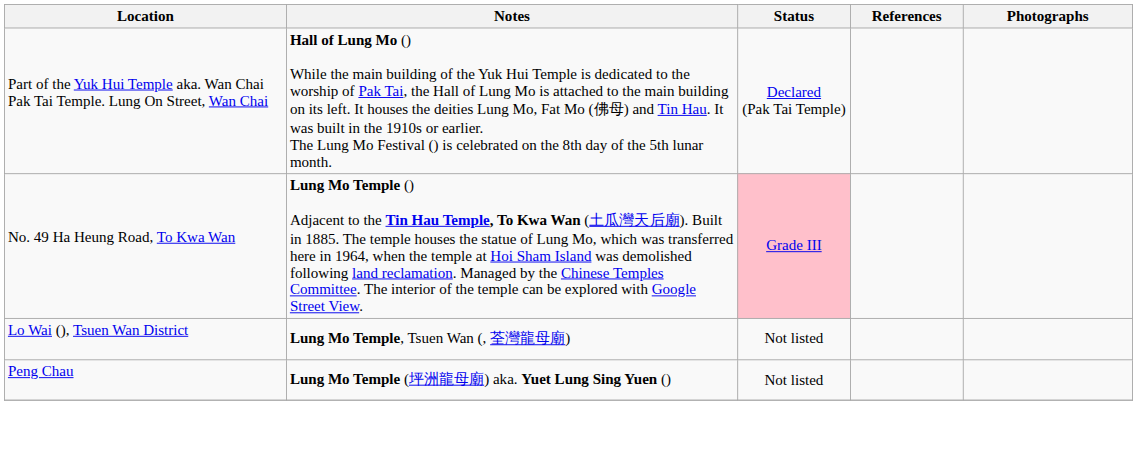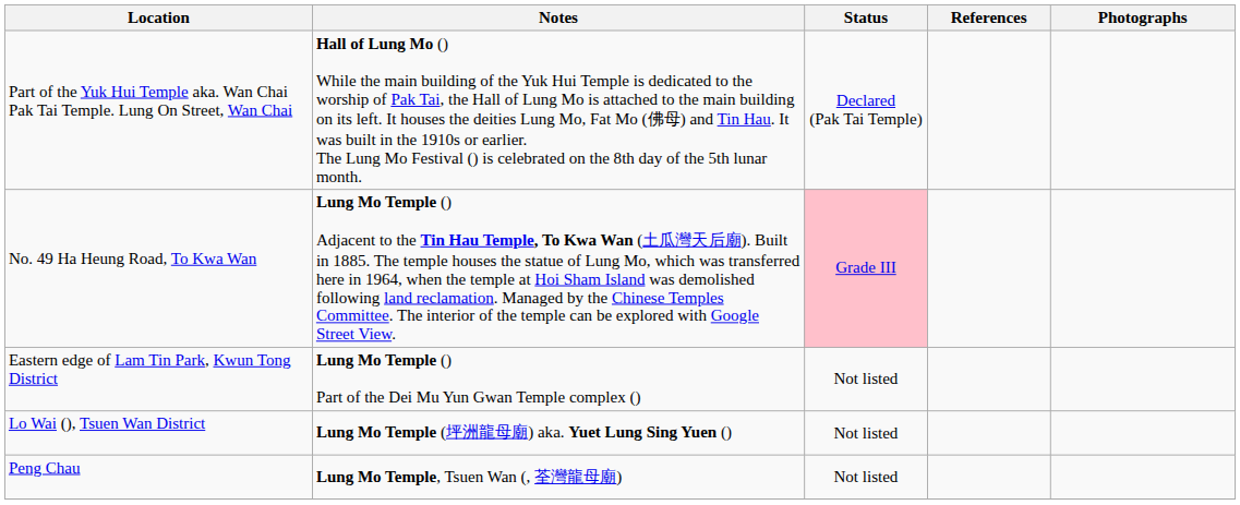+ row: Eastern edge of Lam Tin Park, Kwun Tong District | Lung Mo Temple () Part of the Dei Mu Yun Gwan Temple complex () | Not listed
Lo Wai (), Tsuen Wan District | Notes: Lung Mo Temple, Tsuen Wan (, 荃灣龍母廟) -> Lung Mo Temple (坪洲龍母廟) aka. Yuet Lung Sing Yuen ()
Peng Chau | Notes: Lung Mo Temple (坪洲龍母廟) aka. Yuet Lung Sing Yuen () -> Lung Mo Temple, Tsuen Wan (, 荃灣龍母廟)
